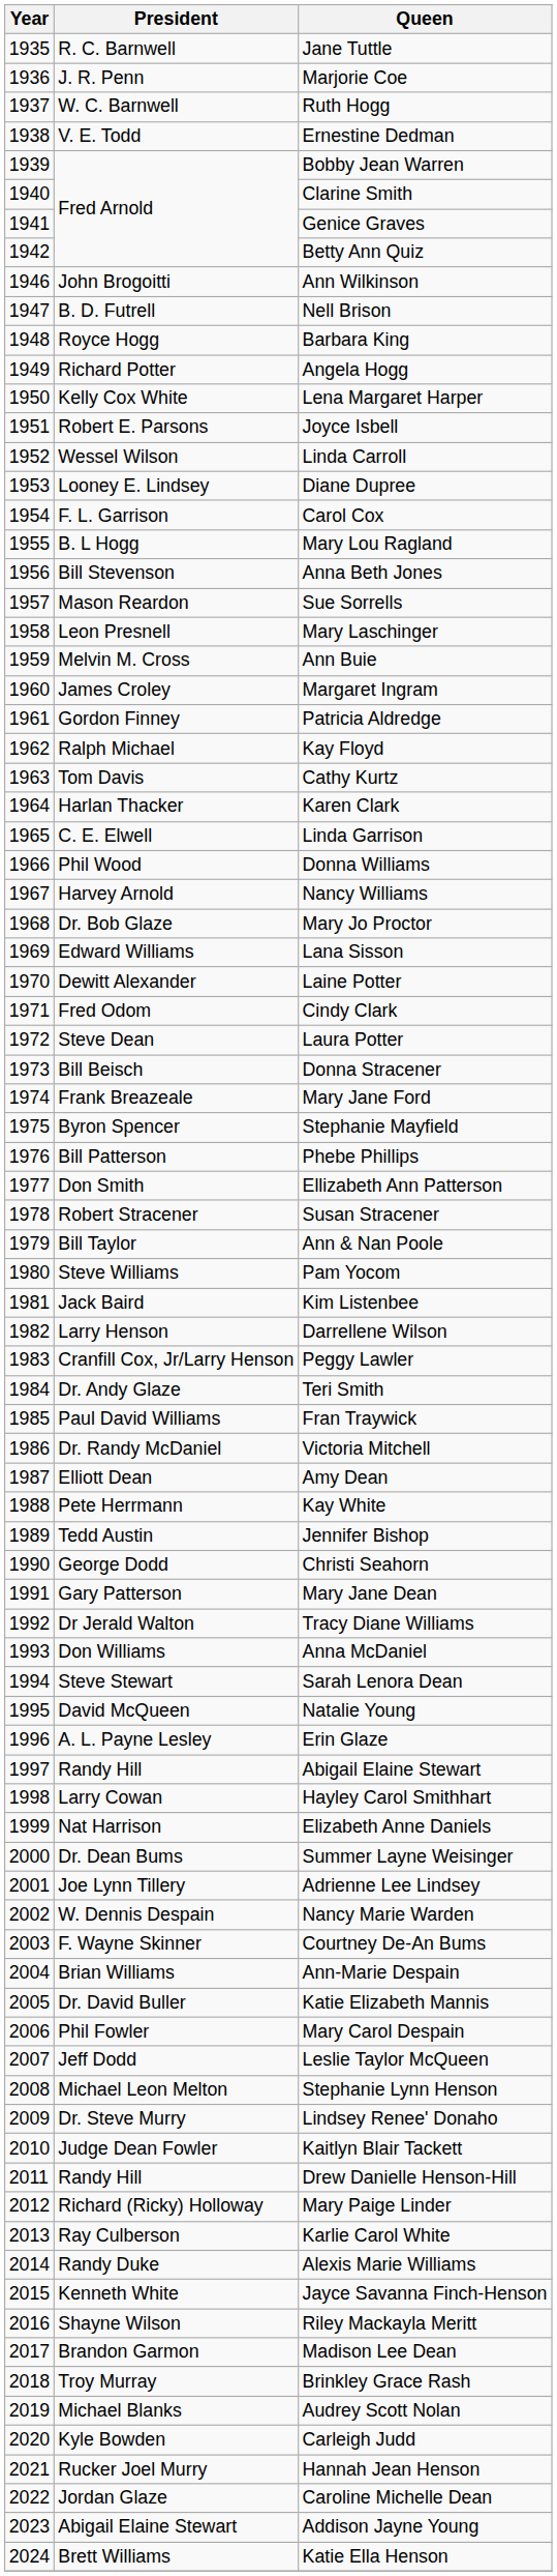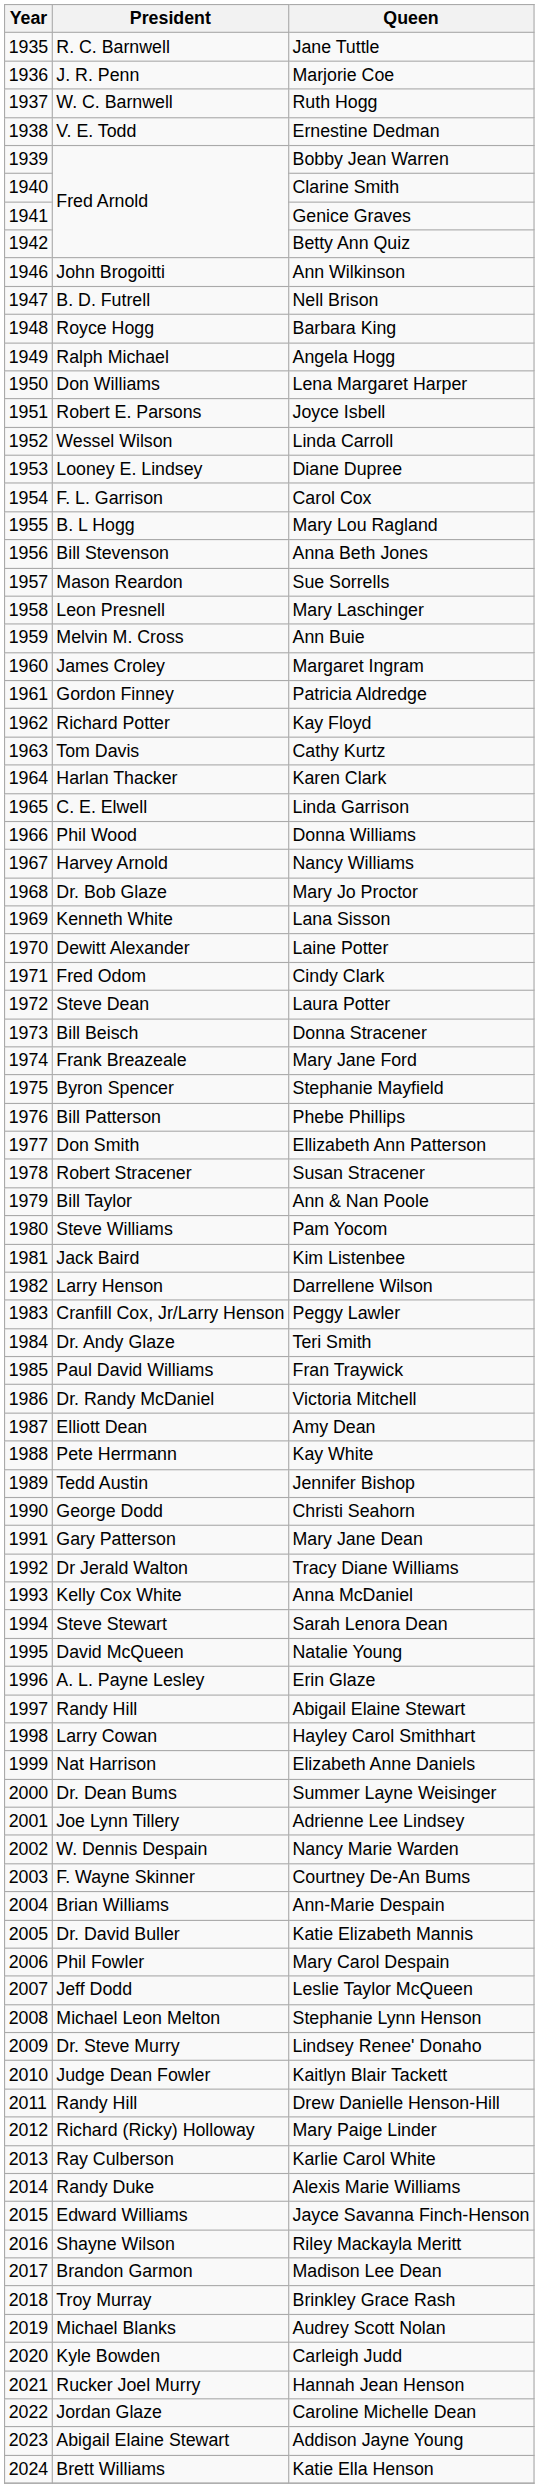Angela Hogg | President: Richard Potter -> Ralph Michael
Lena Margaret Harper | President: Kelly Cox White -> Don Williams
Kay Floyd | President: Ralph Michael -> Richard Potter
Lana Sisson | President: Edward Williams -> Kenneth White
Anna McDaniel | President: Don Williams -> Kelly Cox White
Jayce Savanna Finch-Henson | President: Kenneth White -> Edward Williams
